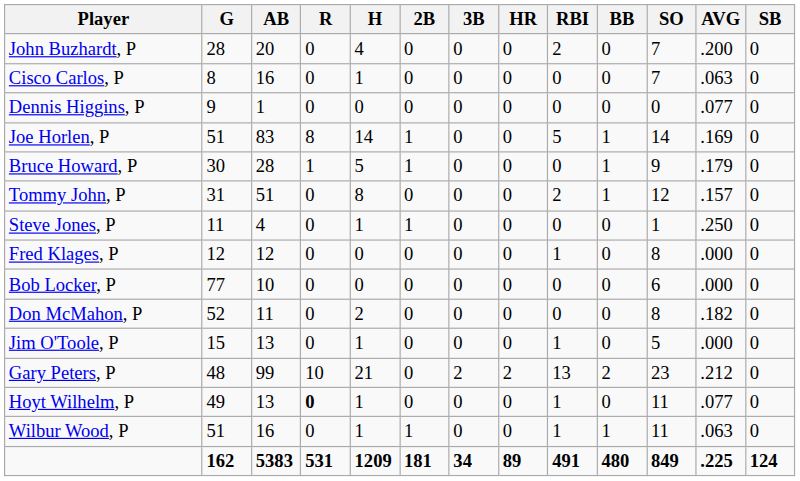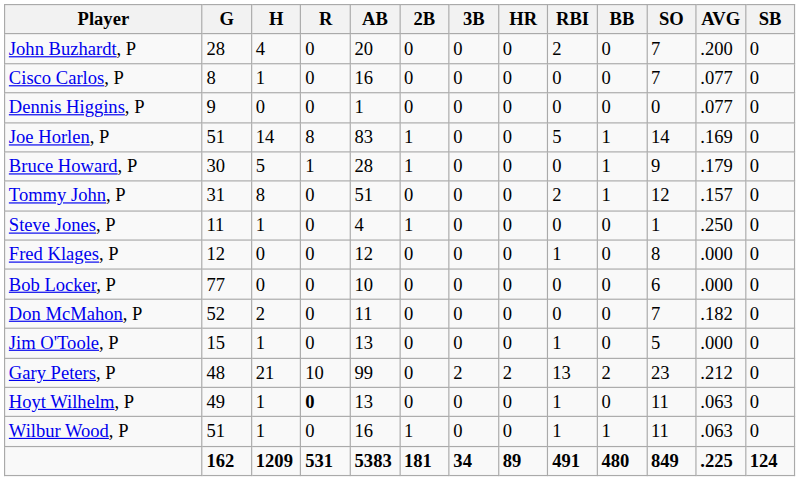columns swapped: AB <-> H
Cisco Carlos, P | AVG: .063 -> .077
Don McMahon, P | SO: 8 -> 7
Hoyt Wilhelm, P | AVG: .077 -> .063
